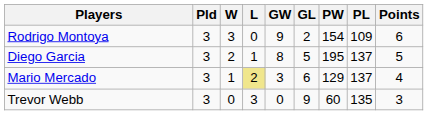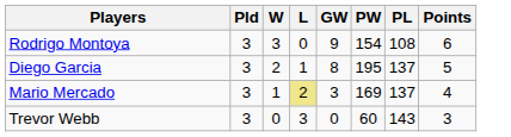- column: GL | 2 | 5 | 6 | 9
Rodrigo Montoya | PL: 109 -> 108
Mario Mercado | PW: 129 -> 169
Trevor Webb | PL: 135 -> 143
